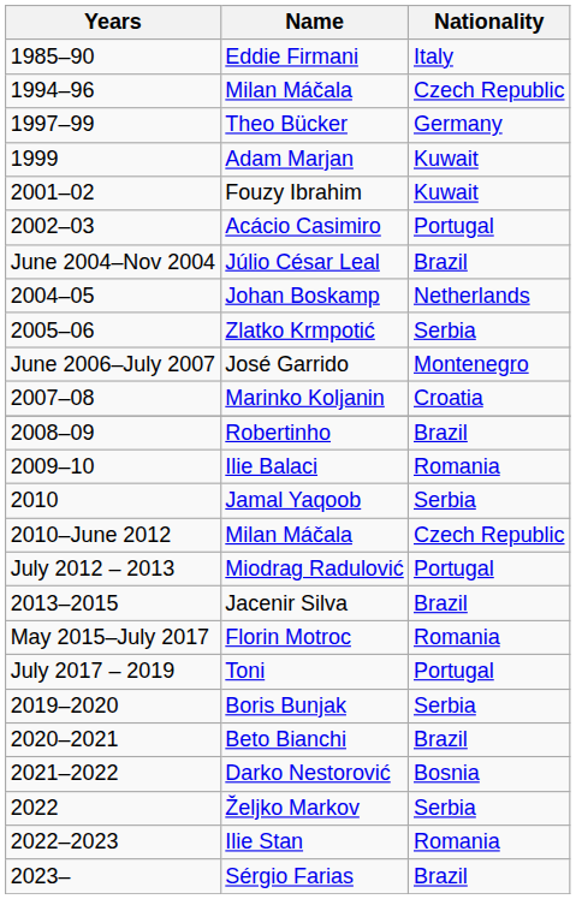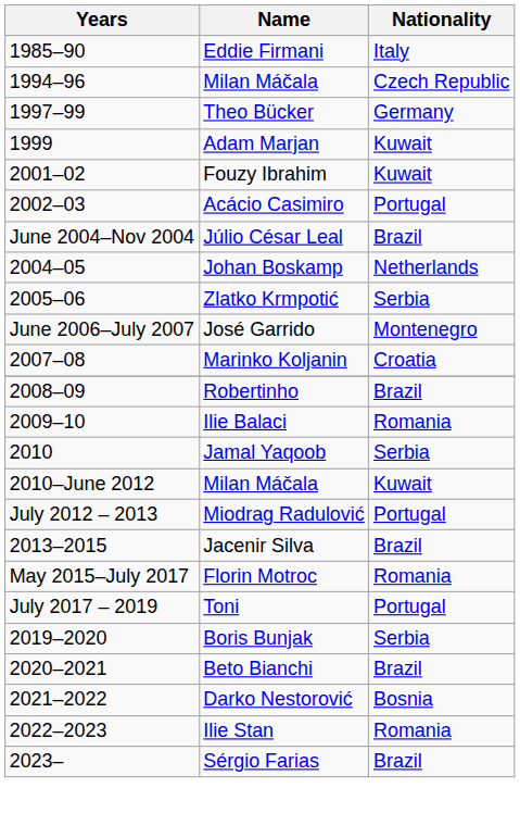2010–June 2012 / Milan Máčala | Nationality: Czech Republic -> Kuwait
- row: 2022 | Željko Markov | Serbia
